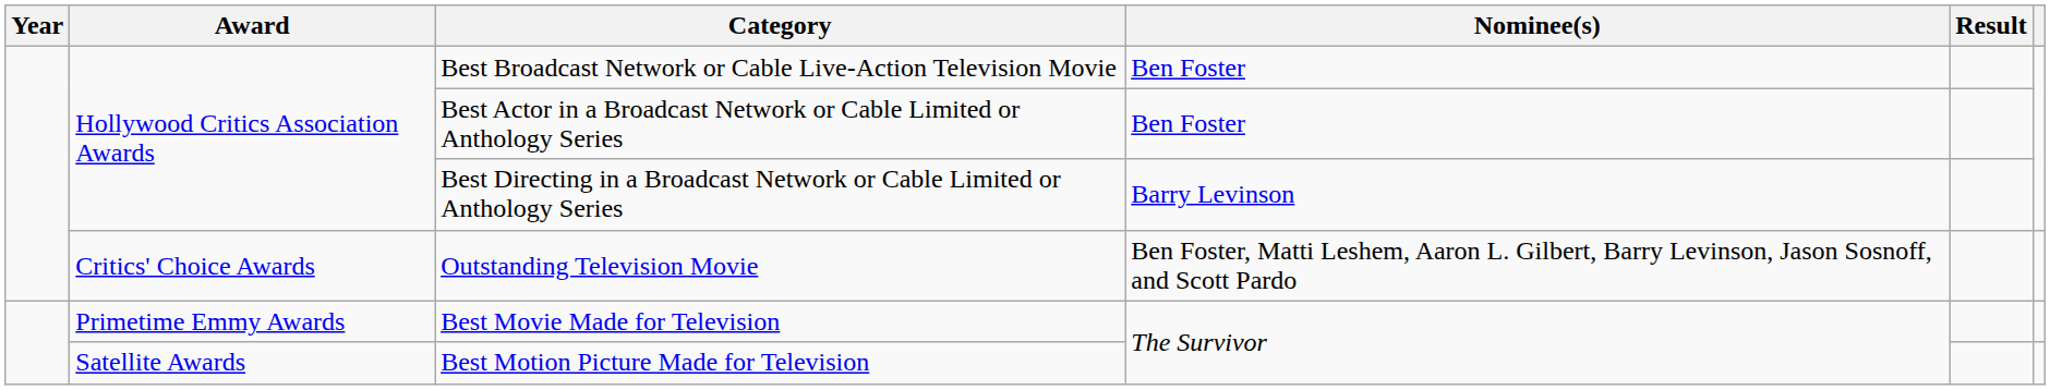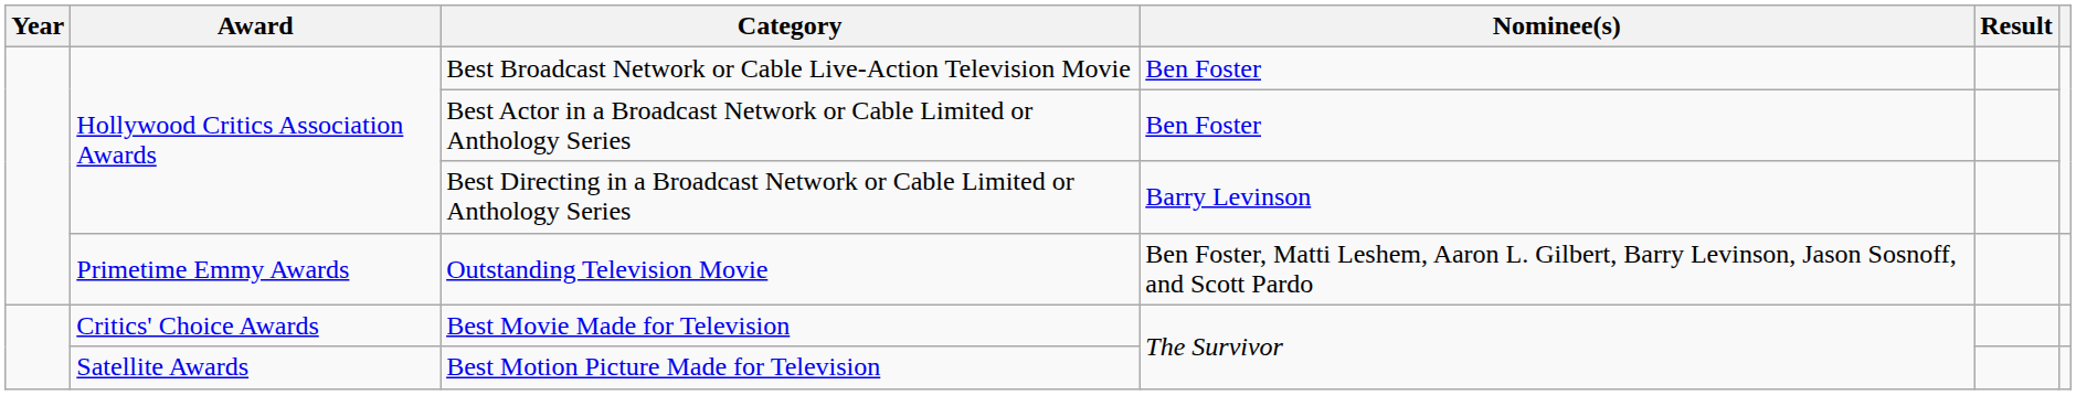Outstanding Television Movie | Award: Critics' Choice Awards -> Primetime Emmy Awards
Best Movie Made for Television | Award: Primetime Emmy Awards -> Critics' Choice Awards
